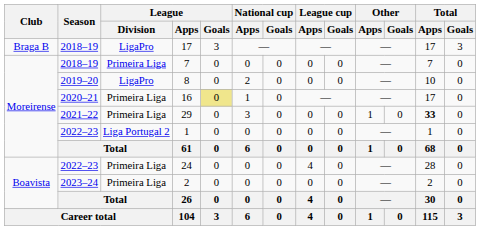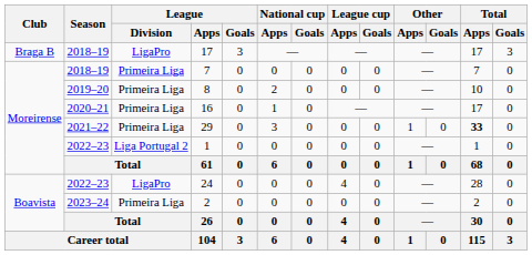8 | League / Division: LigaPro -> Primeira Liga
16 | League / Goals: khaki background -> no background
24 | League / Division: Primeira Liga -> LigaPro
